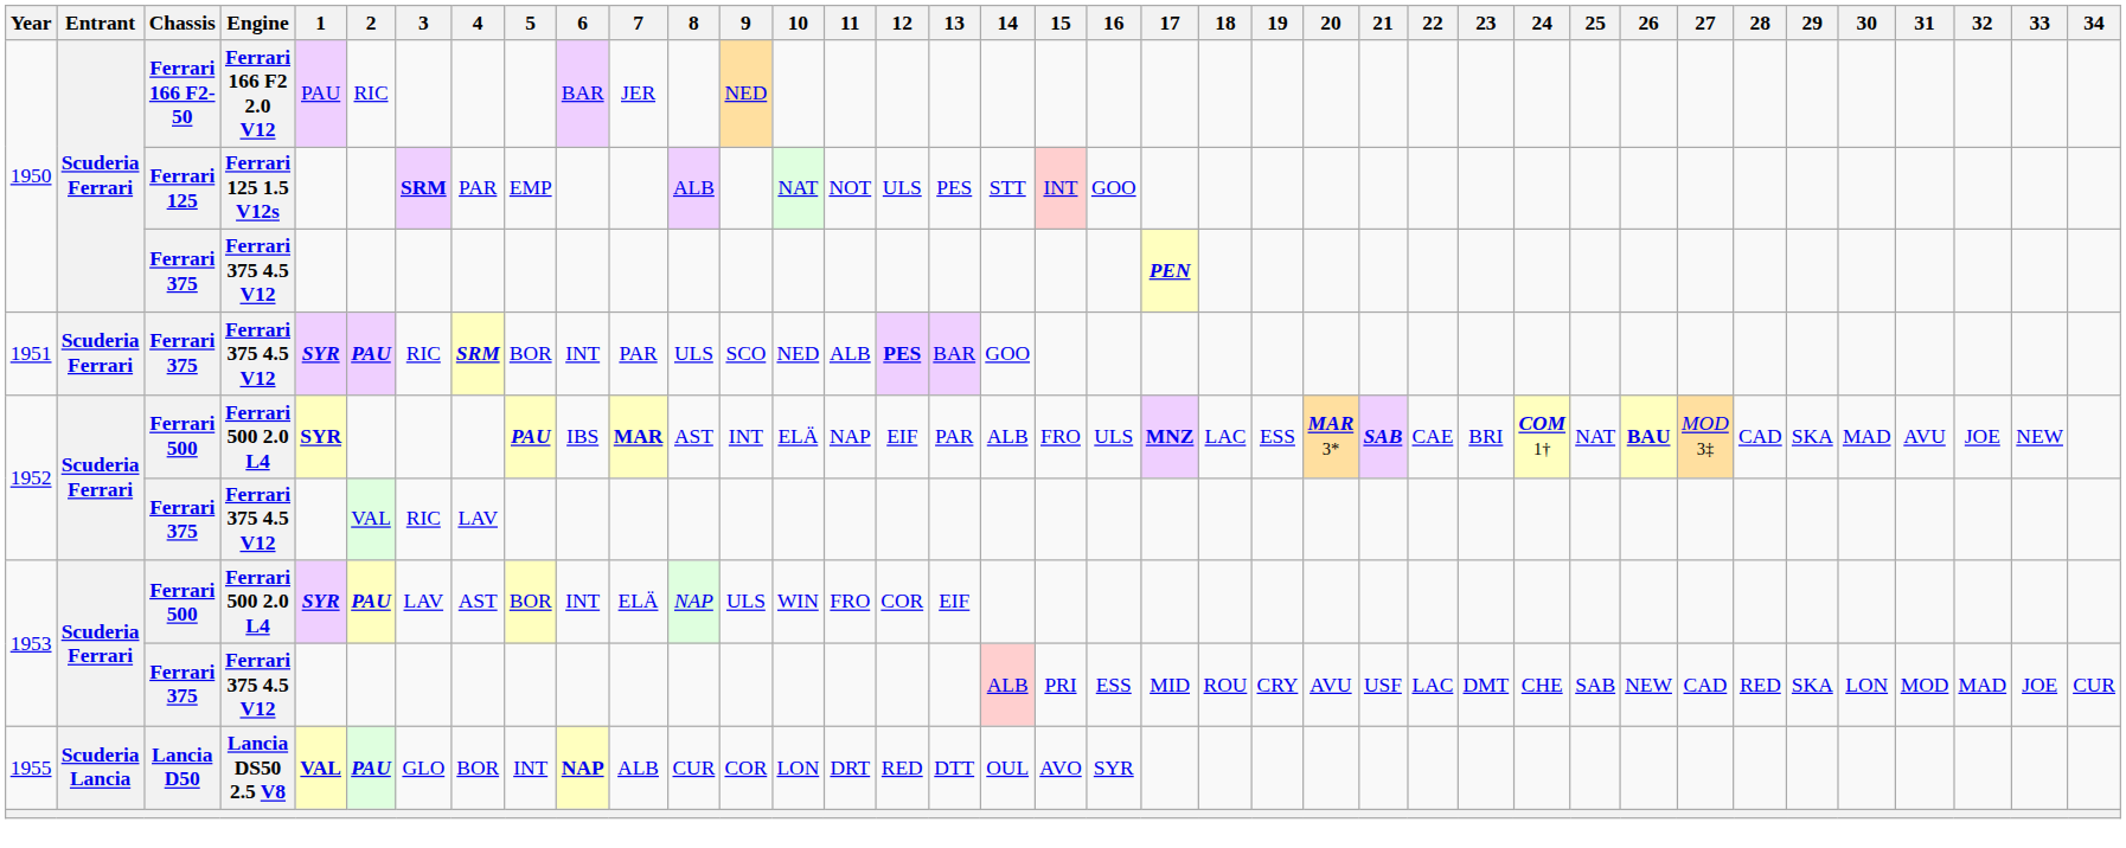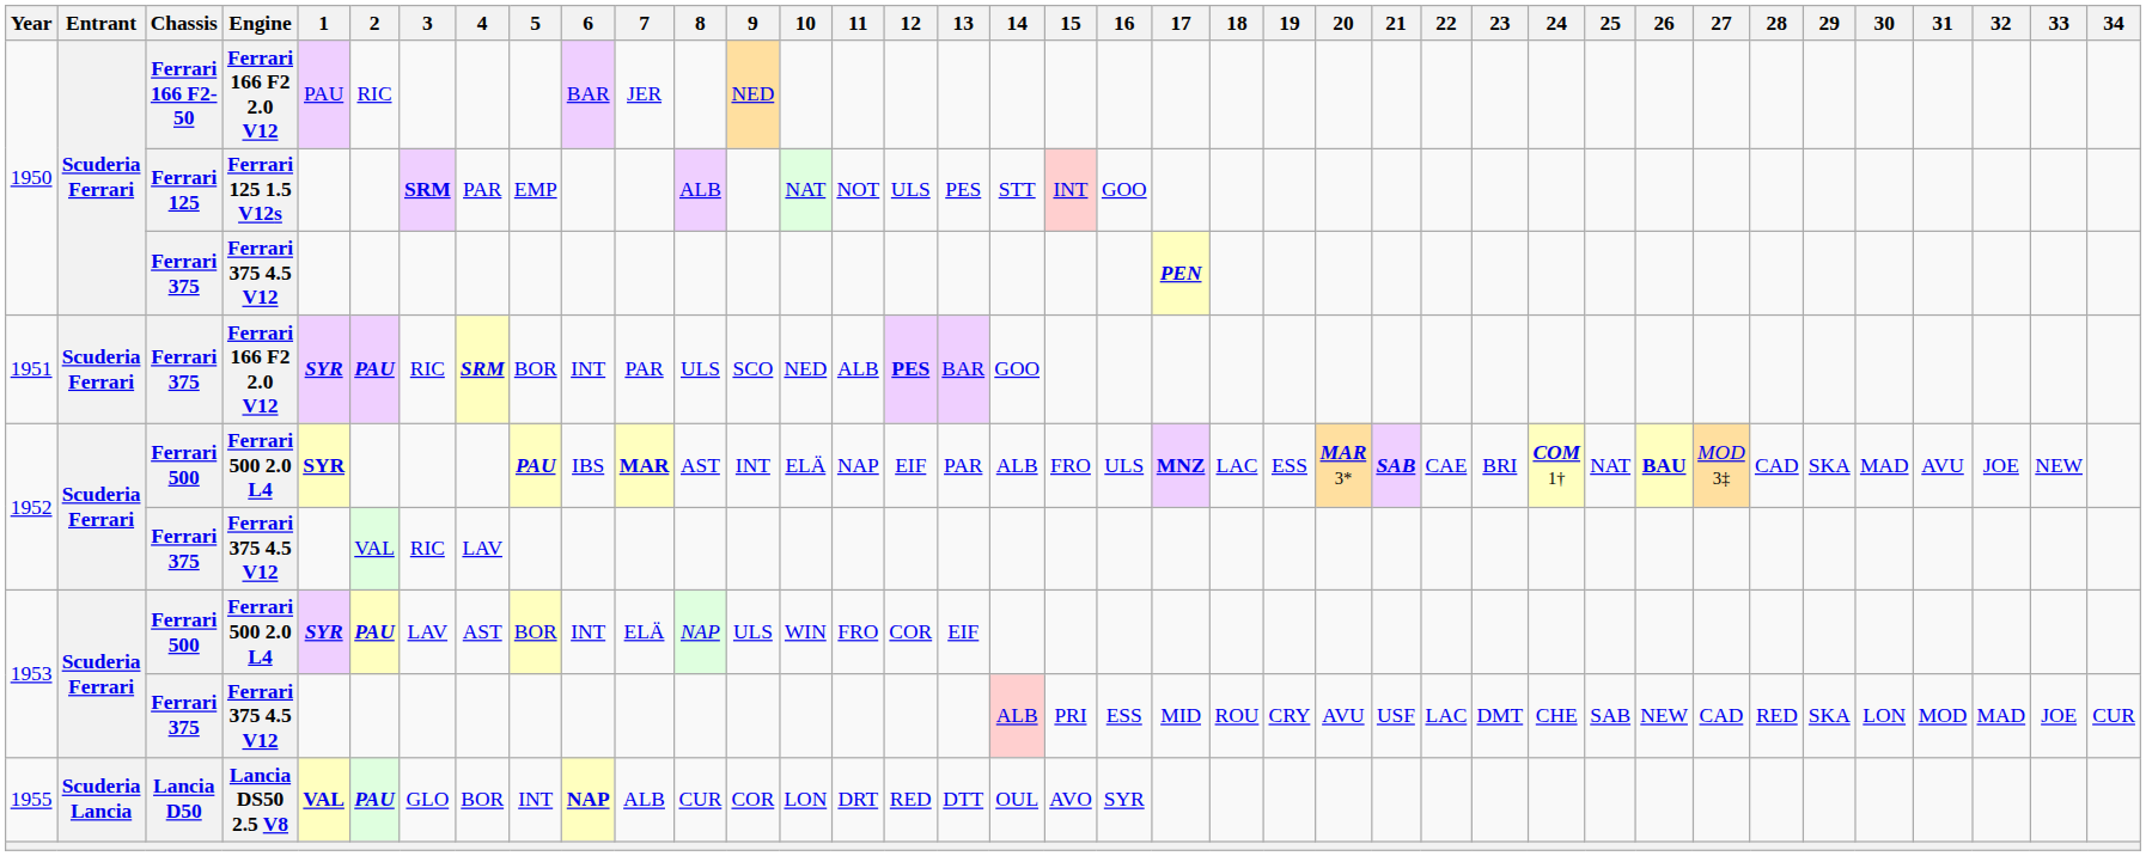1951 | Engine: Ferrari 375 4.5 V12 -> Ferrari 166 F2 2.0 V12
